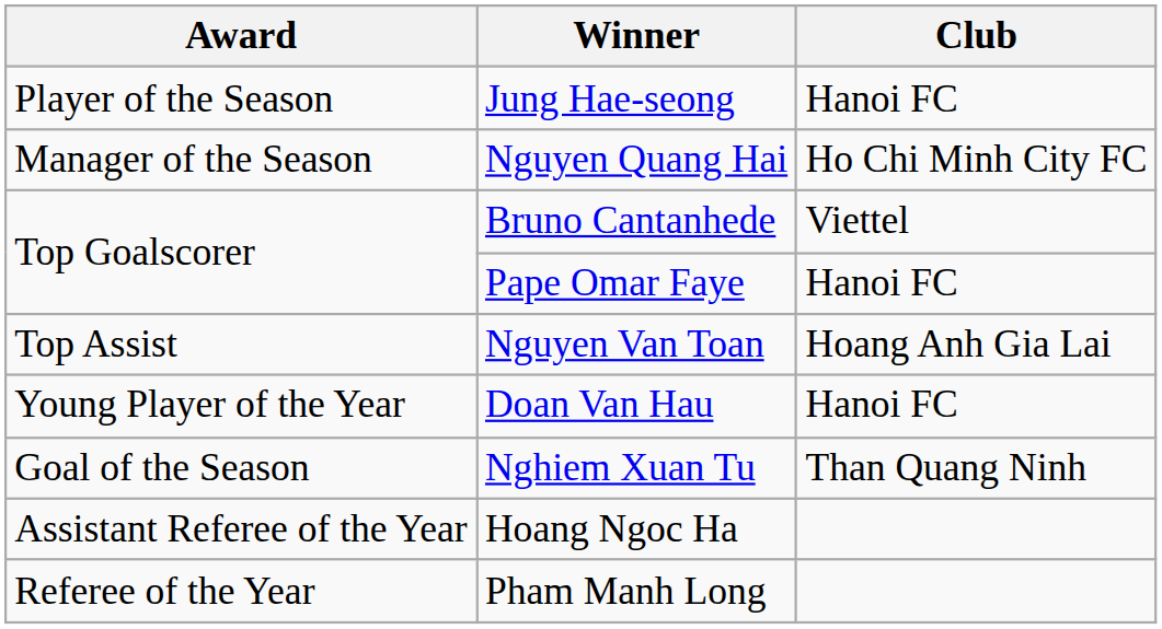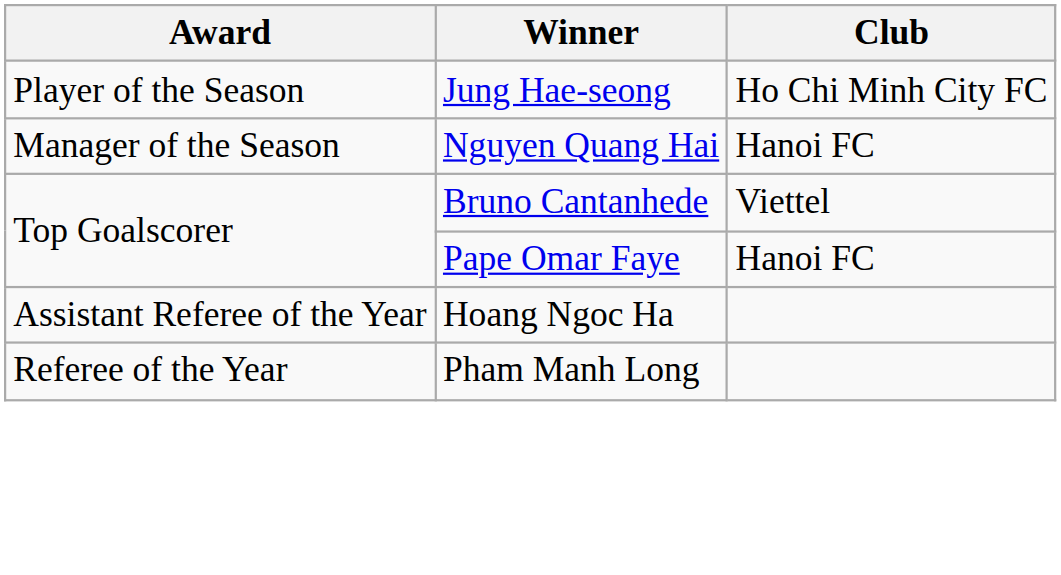Jung Hae-seong | Club: Hanoi FC -> Ho Chi Minh City FC
Nguyen Quang Hai | Club: Ho Chi Minh City FC -> Hanoi FC
- row: Top Assist | Nguyen Van Toan | Hoang Anh Gia Lai
- row: Young Player of the Year | Doan Van Hau | Hanoi FC
- row: Goal of the Season | Nghiem Xuan Tu | Than Quang Ninh
